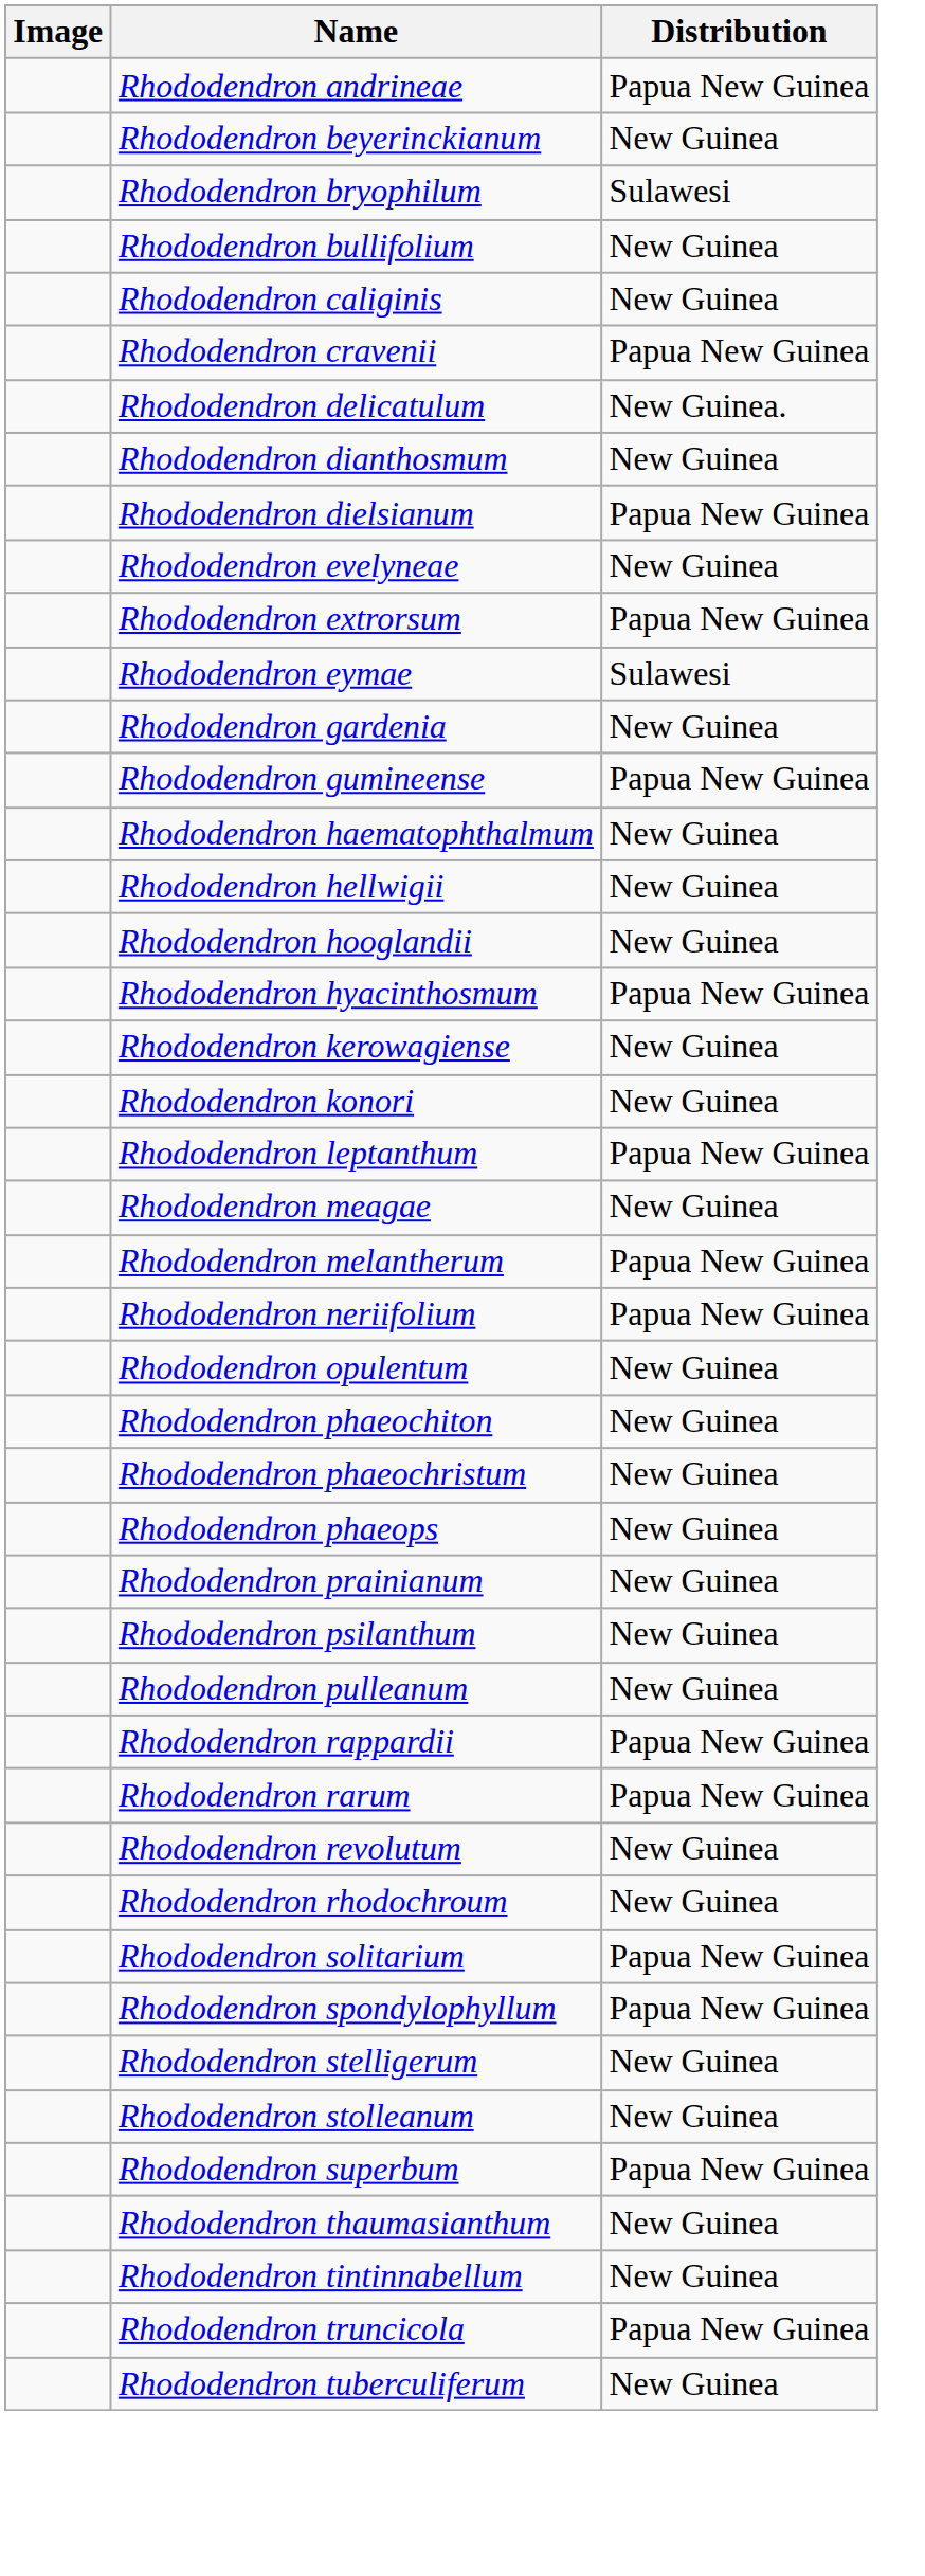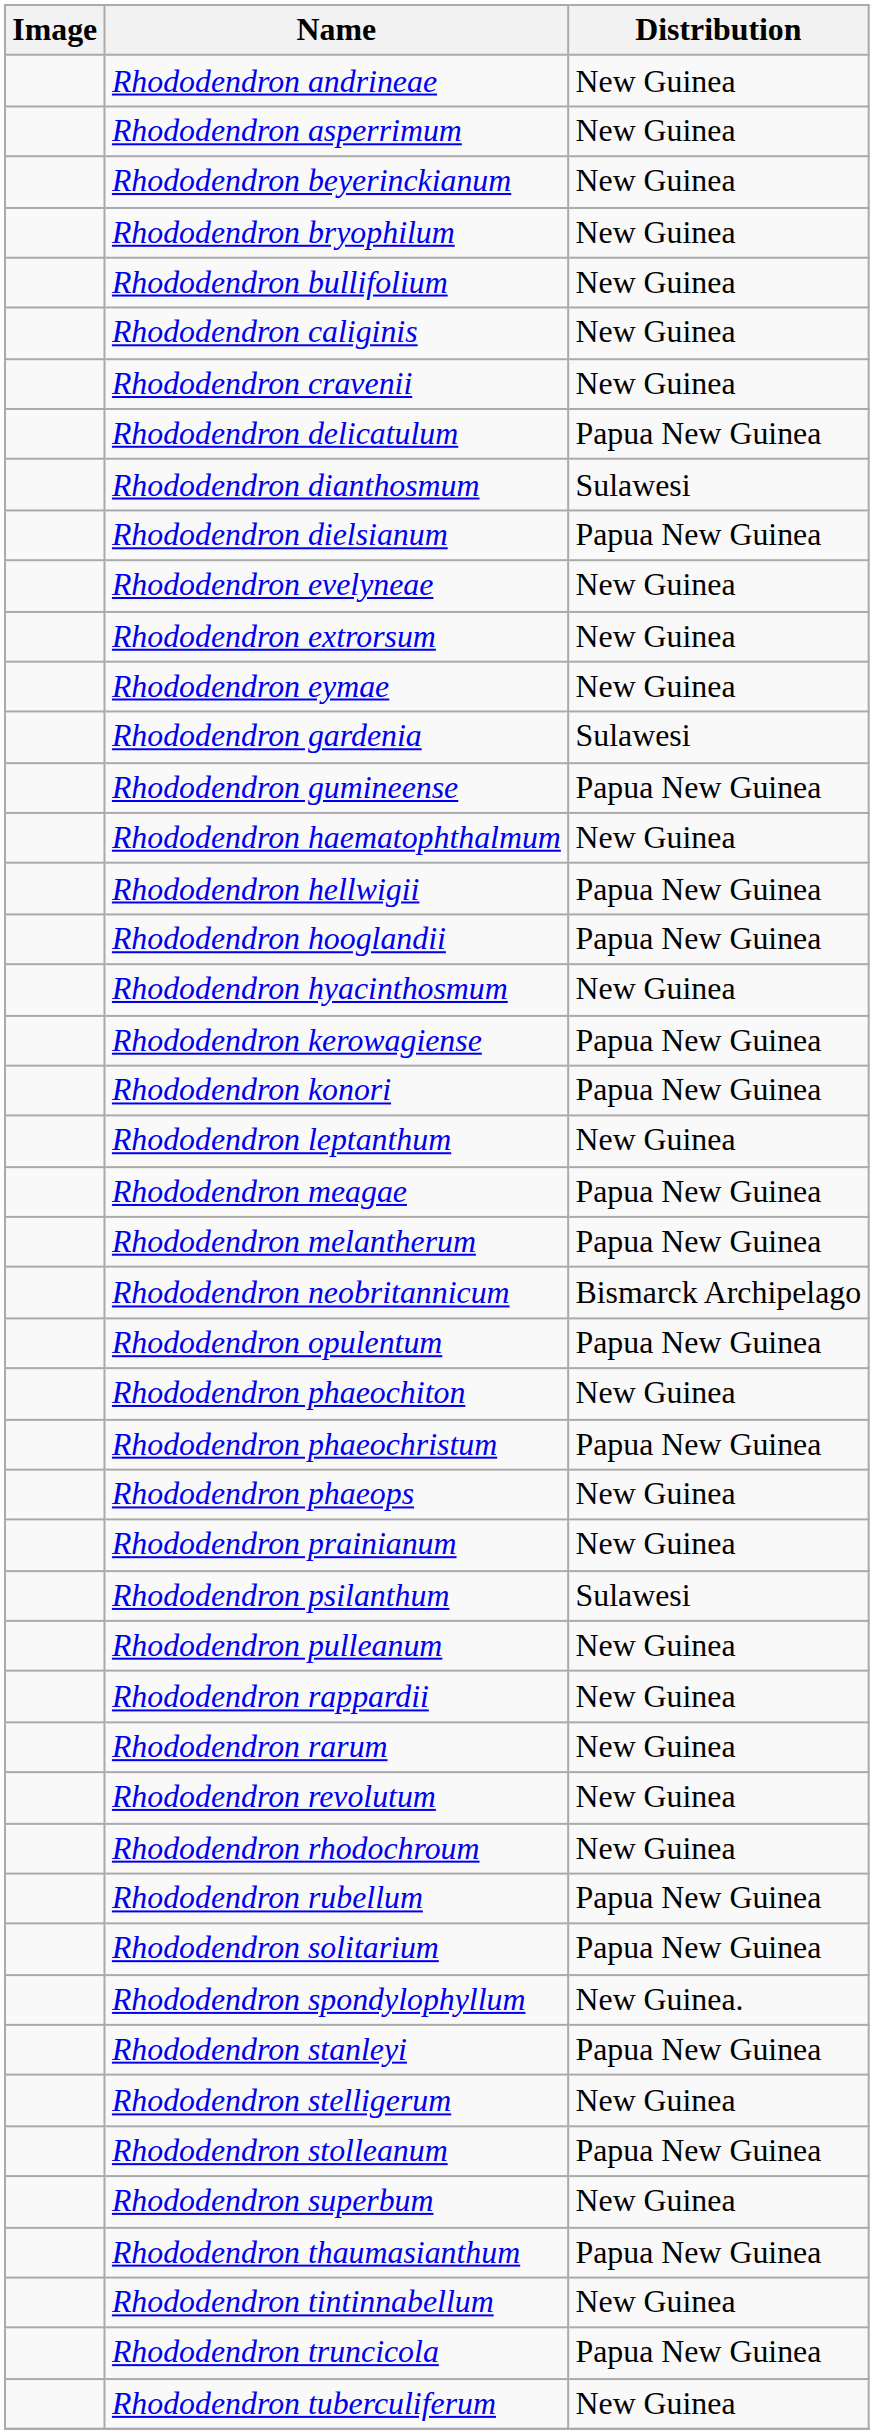Rhododendron andrineae | Distribution: Papua New Guinea -> New Guinea
+ row: Rhododendron asperrimum | New Guinea
Rhododendron bryophilum | Distribution: Sulawesi -> New Guinea
Rhododendron cravenii | Distribution: Papua New Guinea -> New Guinea
Rhododendron delicatulum | Distribution: New Guinea. -> Papua New Guinea
Rhododendron dianthosmum | Distribution: New Guinea -> Sulawesi
Rhododendron extrorsum | Distribution: Papua New Guinea -> New Guinea
Rhododendron eymae | Distribution: Sulawesi -> New Guinea
Rhododendron gardenia | Distribution: New Guinea -> Sulawesi
Rhododendron hellwigii | Distribution: New Guinea -> Papua New Guinea
Rhododendron hooglandii | Distribution: New Guinea -> Papua New Guinea
Rhododendron hyacinthosmum | Distribution: Papua New Guinea -> New Guinea
Rhododendron kerowagiense | Distribution: New Guinea -> Papua New Guinea
Rhododendron konori | Distribution: New Guinea -> Papua New Guinea
Rhododendron leptanthum | Distribution: Papua New Guinea -> New Guinea
Rhododendron meagae | Distribution: New Guinea -> Papua New Guinea
+ row: Rhododendron neobritannicum | Bismarck Archipelago
- row: Rhododendron neriifolium | Papua New Guinea
Rhododendron opulentum | Distribution: New Guinea -> Papua New Guinea
Rhododendron phaeochristum | Distribution: New Guinea -> Papua New Guinea
Rhododendron psilanthum | Distribution: New Guinea -> Sulawesi
Rhododendron rappardii | Distribution: Papua New Guinea -> New Guinea
Rhododendron rarum | Distribution: Papua New Guinea -> New Guinea
+ row: Rhododendron rubellum | Papua New Guinea
Rhododendron spondylophyllum | Distribution: Papua New Guinea -> New Guinea.
+ row: Rhododendron stanleyi | Papua New Guinea
Rhododendron stolleanum | Distribution: New Guinea -> Papua New Guinea
Rhododendron superbum | Distribution: Papua New Guinea -> New Guinea
Rhododendron thaumasianthum | Distribution: New Guinea -> Papua New Guinea
